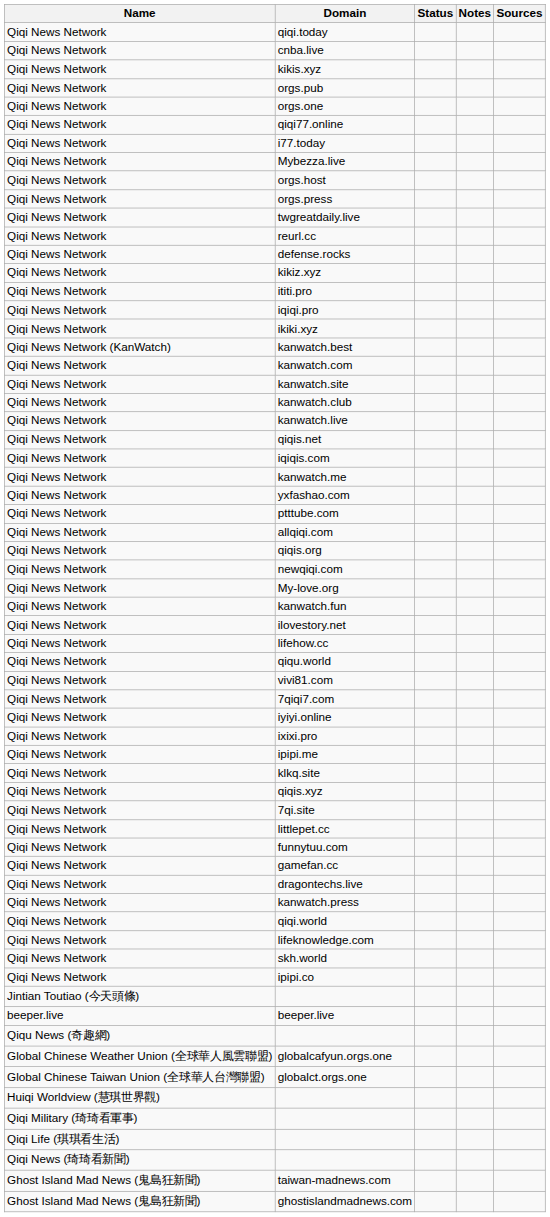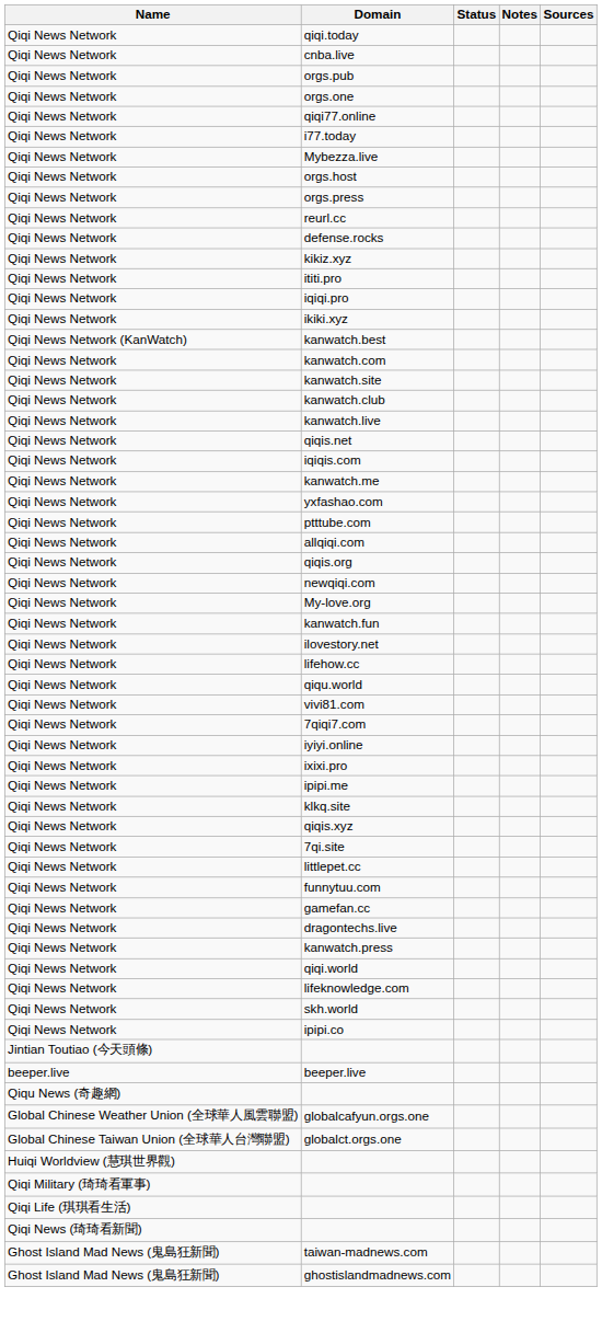- row: Qiqi News Network | kikis.xyz
- row: Qiqi News Network | twgreatdaily.live
